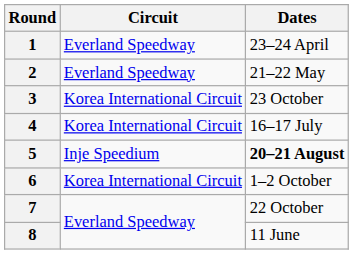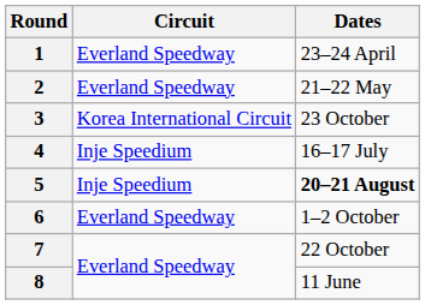4 | Circuit: Korea International Circuit -> Inje Speedium
6 | Circuit: Korea International Circuit -> Everland Speedway
